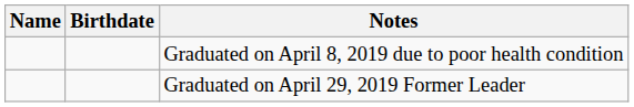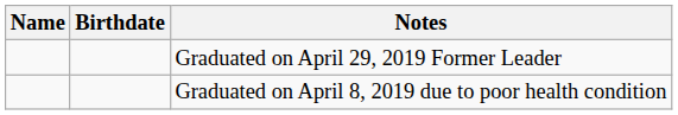rows swapped: Graduated on April 8, 2019 due to poor health condition <-> Graduated on April 29, 2019 Former Leader
